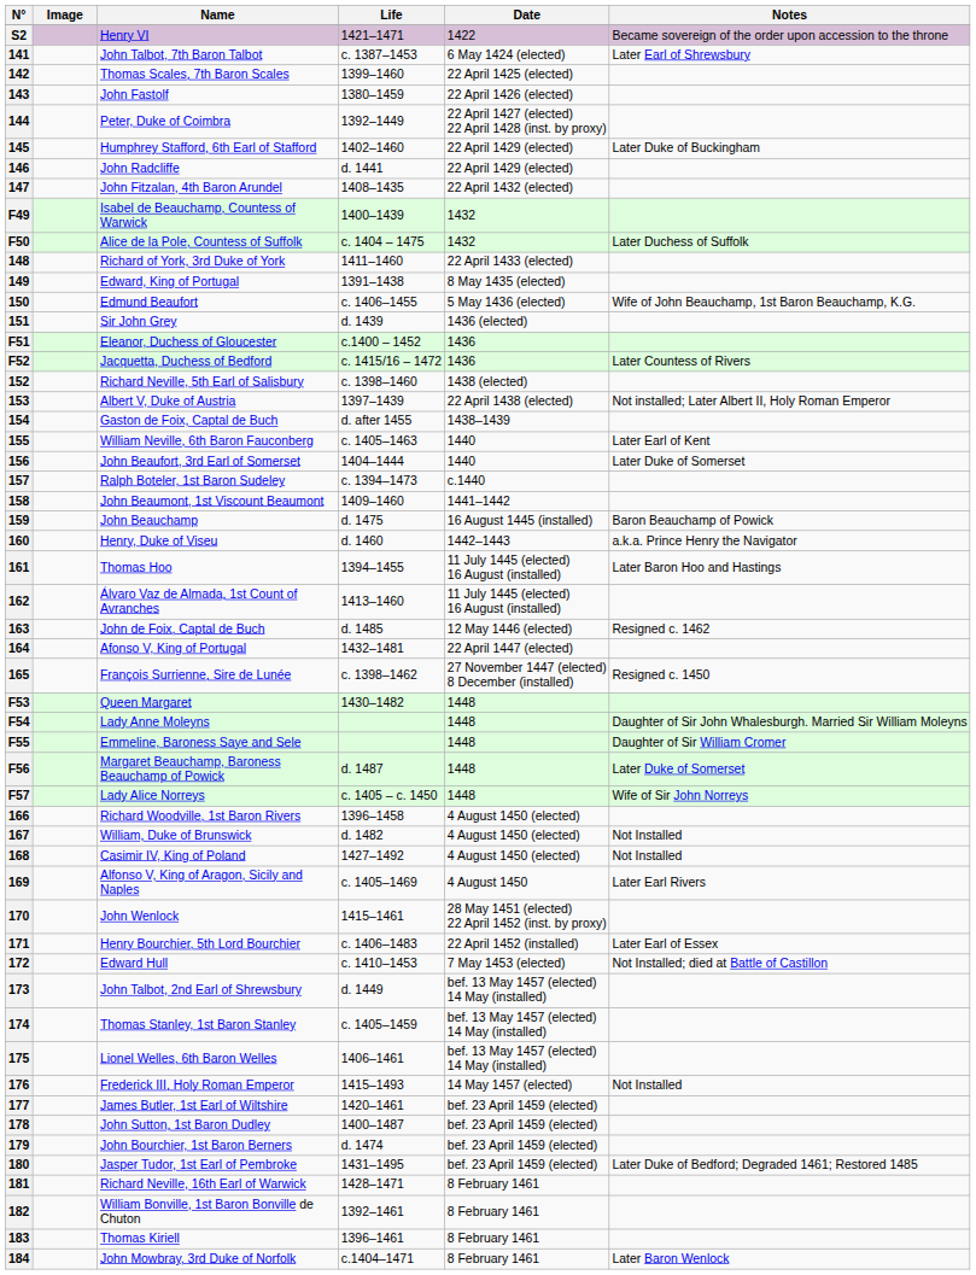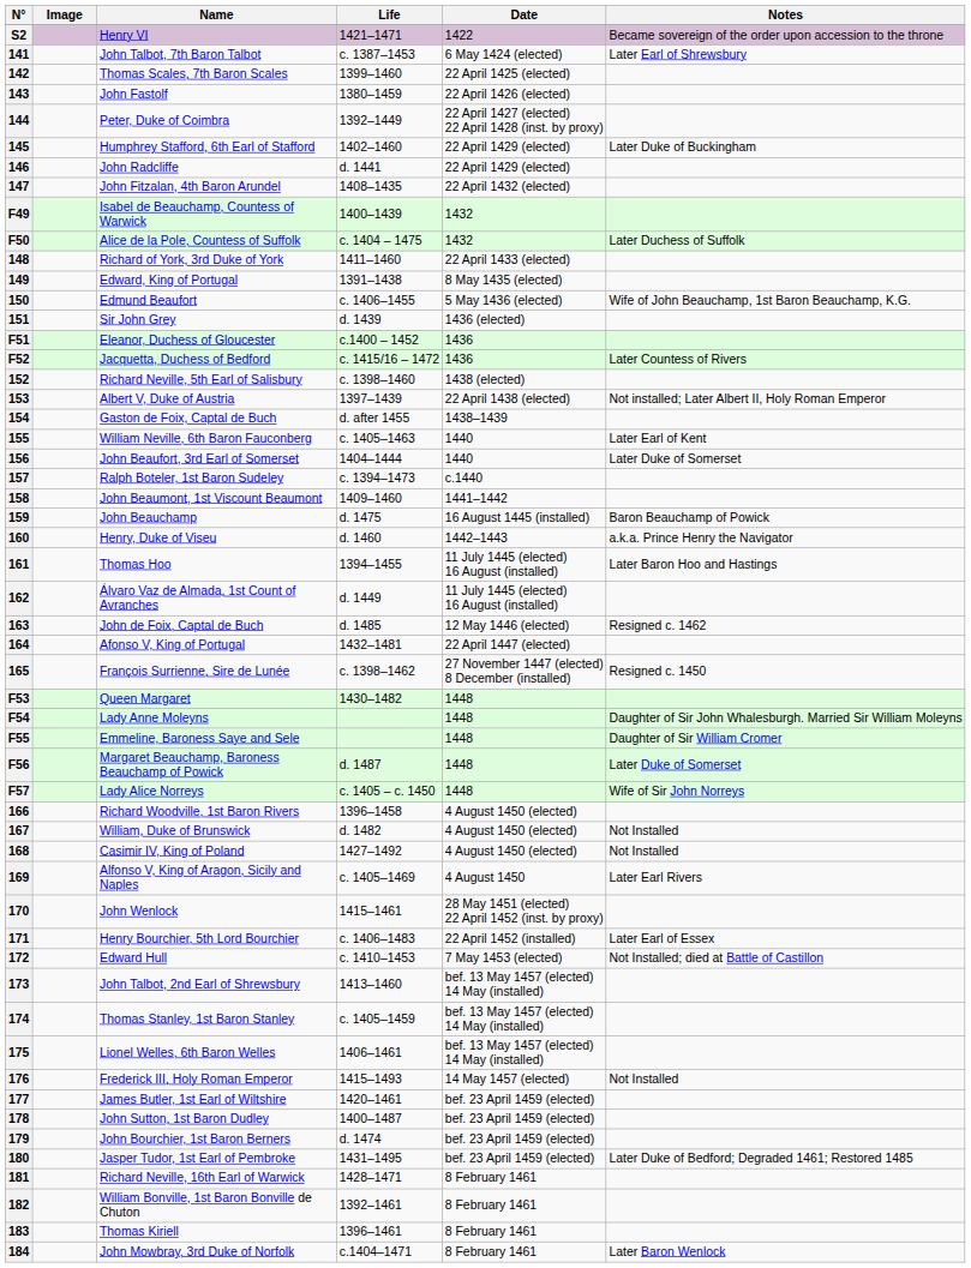162 | Life: 1413–1460 -> d. 1449
173 | Life: d. 1449 -> 1413–1460
